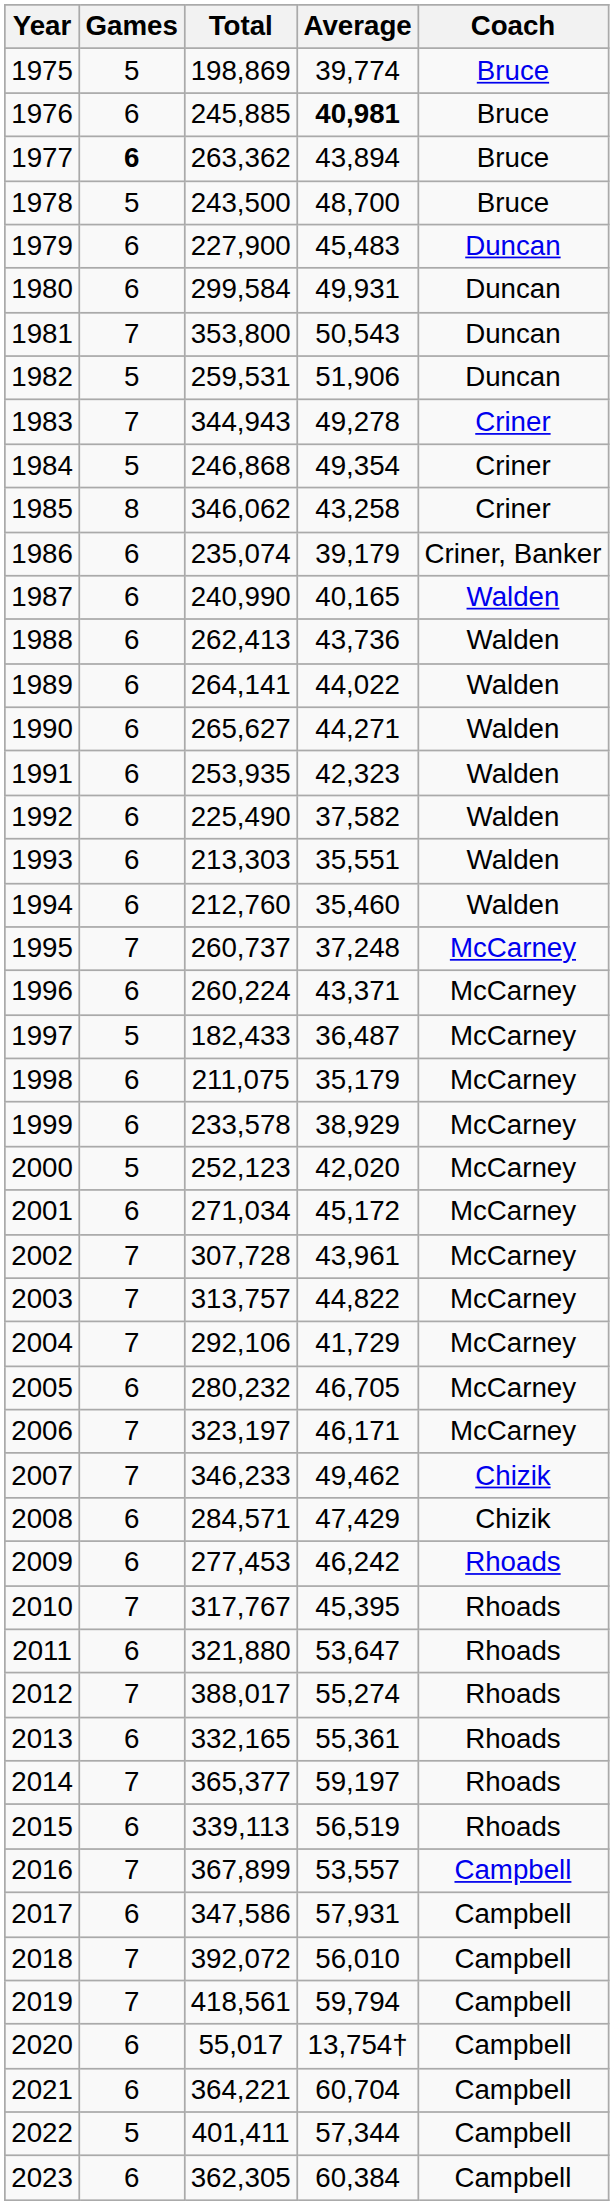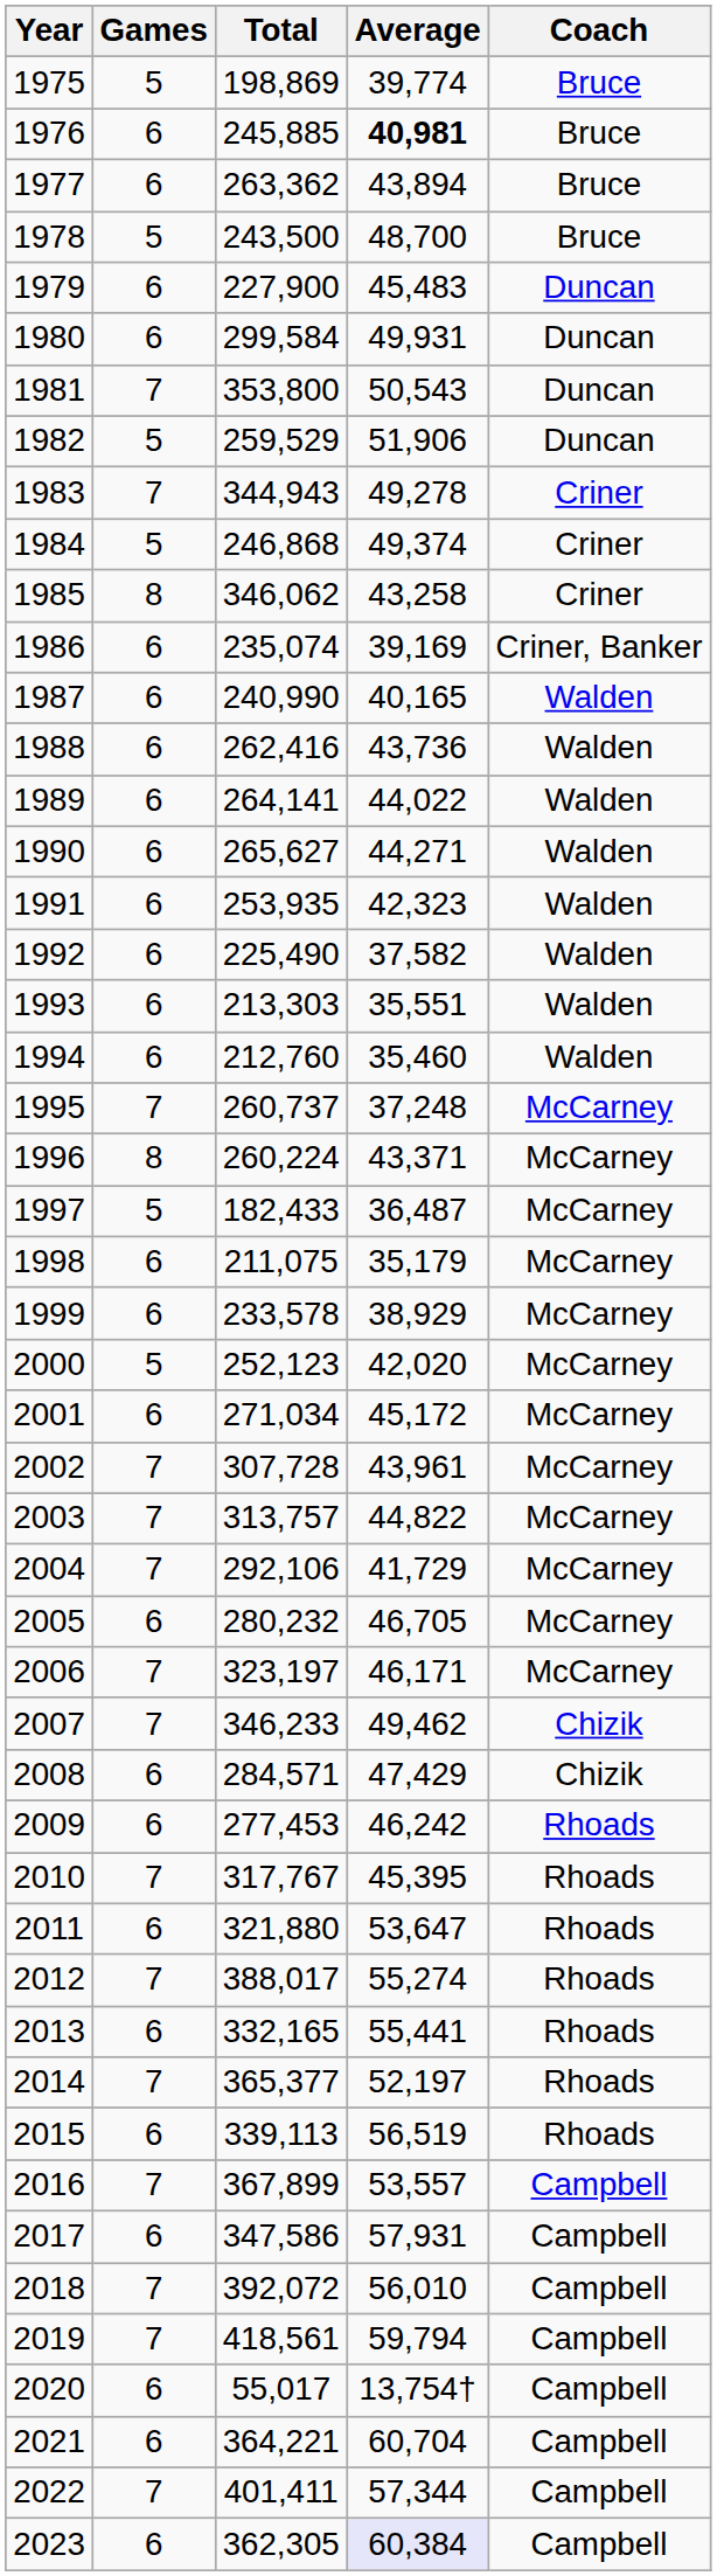1977 | Games: bold -> normal
1982 | Total: 259,531 -> 259,529
1984 | Average: 49,354 -> 49,374
1986 | Average: 39,179 -> 39,169
1988 | Total: 262,413 -> 262,416
1996 | Games: 6 -> 8
2013 | Average: 55,361 -> 55,441
2014 | Average: 59,197 -> 52,197
2022 | Games: 5 -> 7
2023 | Average: no background -> lavender background
